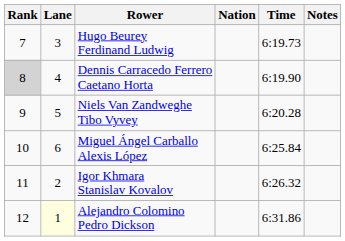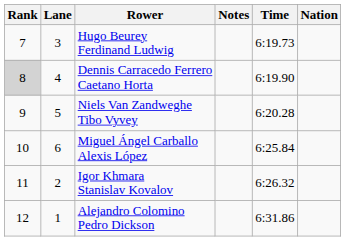columns swapped: Nation <-> Notes
Alejandro Colomino Pedro Dickson | Lane: lightyellow background -> no background
